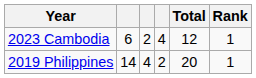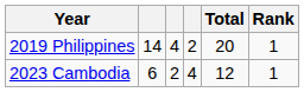rows swapped: 2019 Philippines <-> 2023 Cambodia
